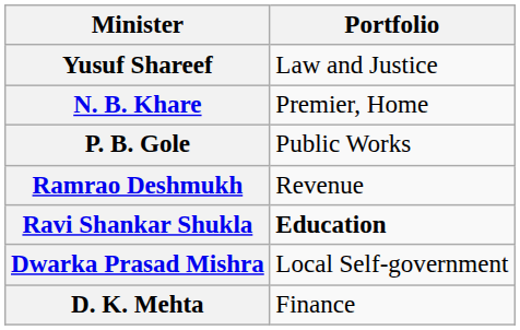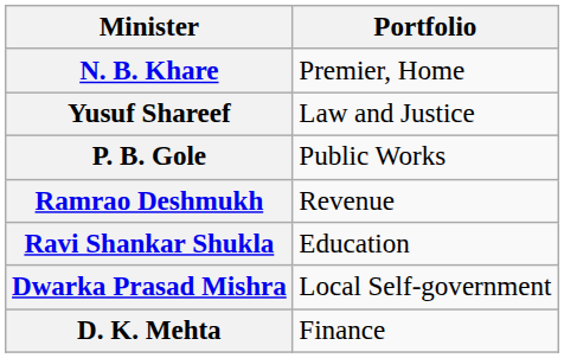rows swapped: N. B. Khare <-> Yusuf Shareef
Ravi Shankar Shukla | Portfolio: bold -> normal
